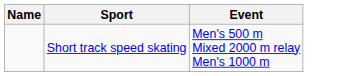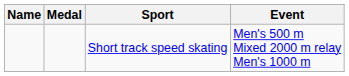+ column: Medal
